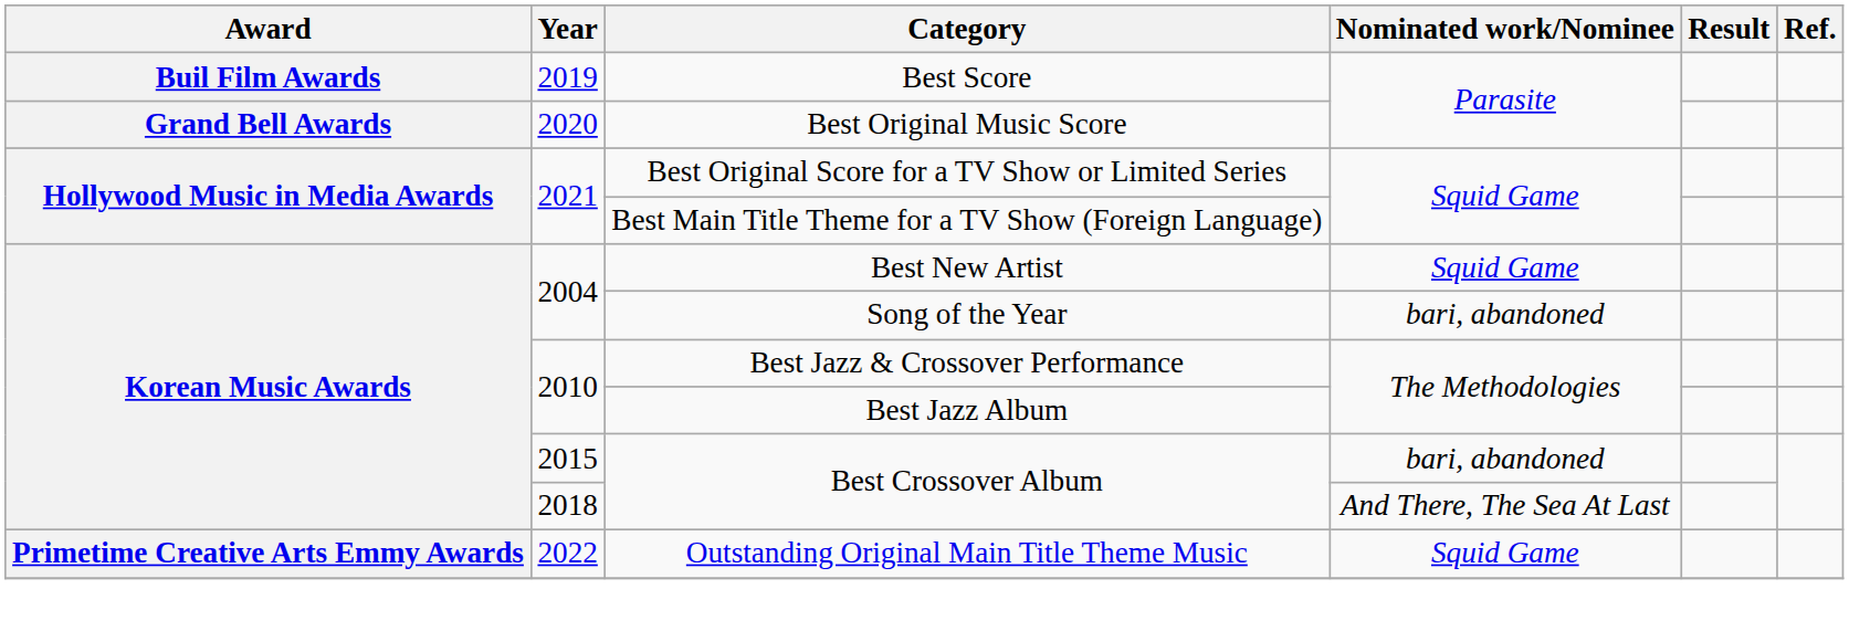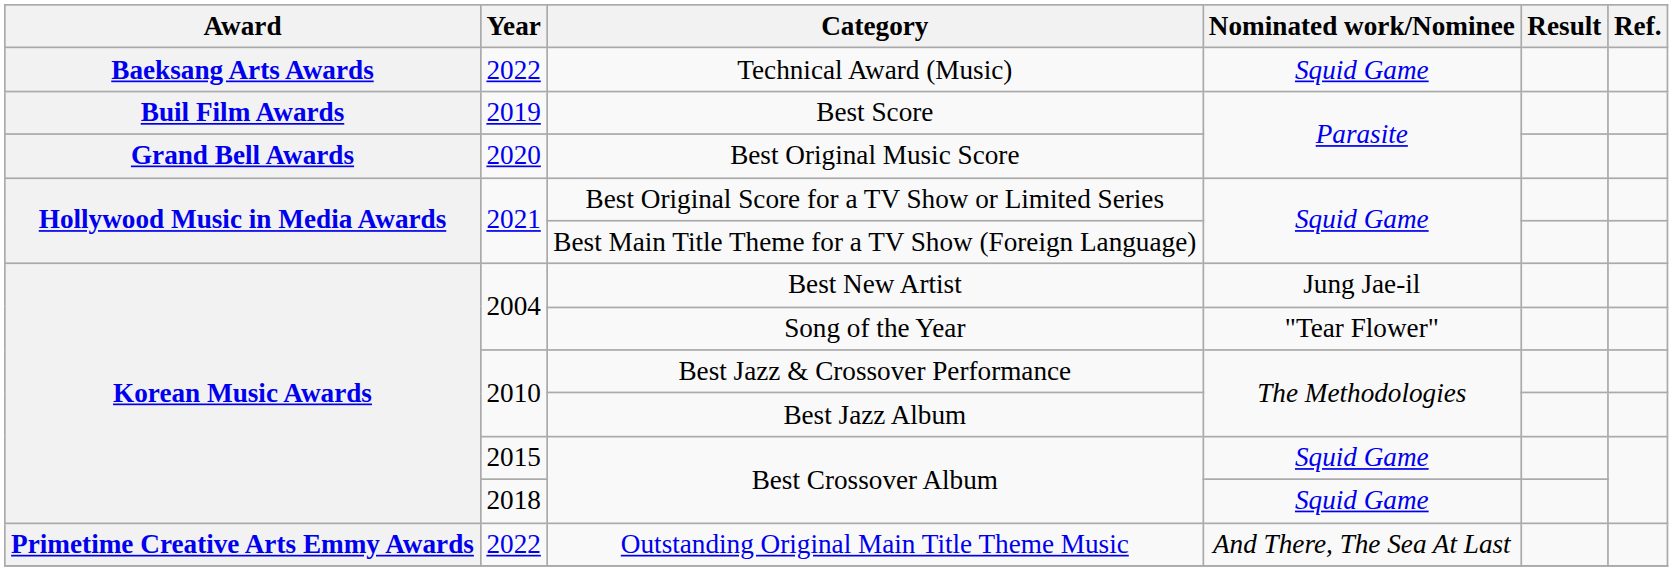+ row: Baeksang Arts Awards | 2022 | Technical Award (Music) | Squid Game
Best New Artist | Nominated work/Nominee: Squid Game -> Jung Jae-il
Song of the Year | Nominated work/Nominee: bari, abandoned -> "Tear Flower"
2015 / Best Crossover Album | Nominated work/Nominee: bari, abandoned -> Squid Game
2018 / Best Crossover Album | Nominated work/Nominee: And There, The Sea At Last -> Squid Game
Outstanding Original Main Title Theme Music | Nominated work/Nominee: Squid Game -> And There, The Sea At Last
